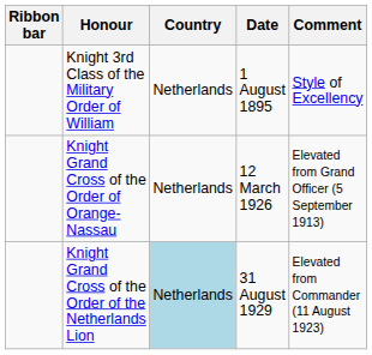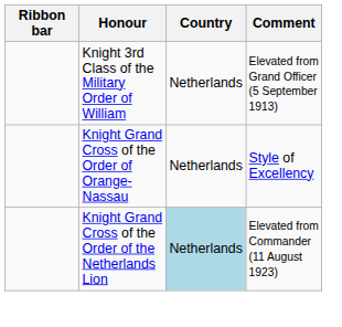- column: Date | 1 August 1895 | 12 March 1926 | 31 August 1929
Knight 3rd Class of the Military Order of William | Comment: Style of Excellency -> Elevated from Grand Officer (5 September 1913)
Knight Grand Cross of the Order of Orange-Nassau | Comment: Elevated from Grand Officer (5 September 1913) -> Style of Excellency
